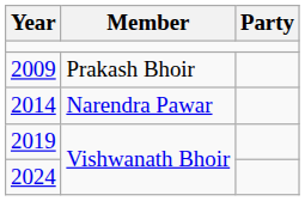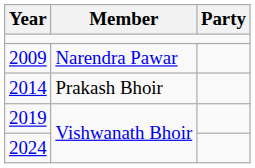2009 | Member: Prakash Bhoir -> Narendra Pawar
2014 | Member: Narendra Pawar -> Prakash Bhoir
